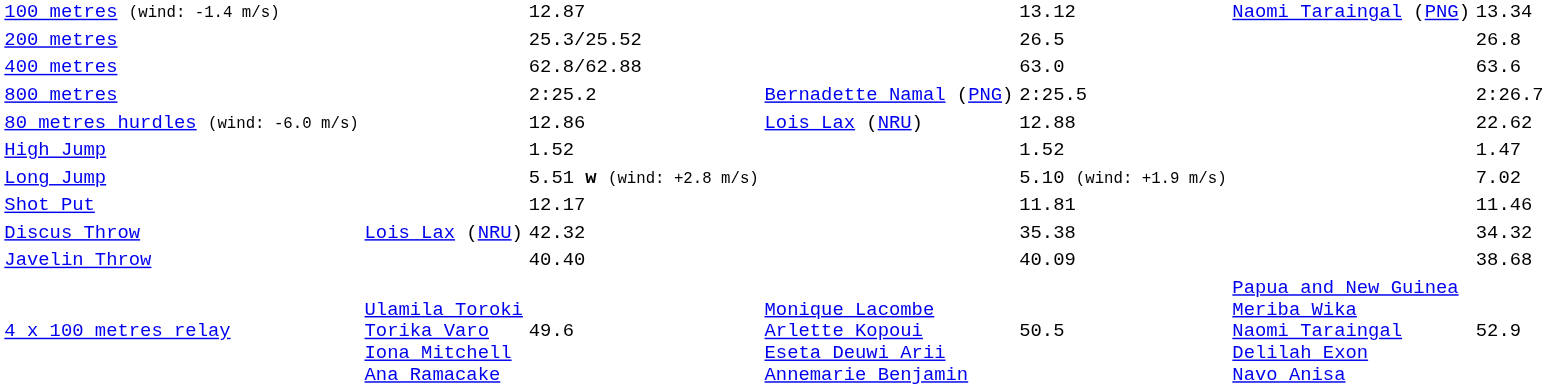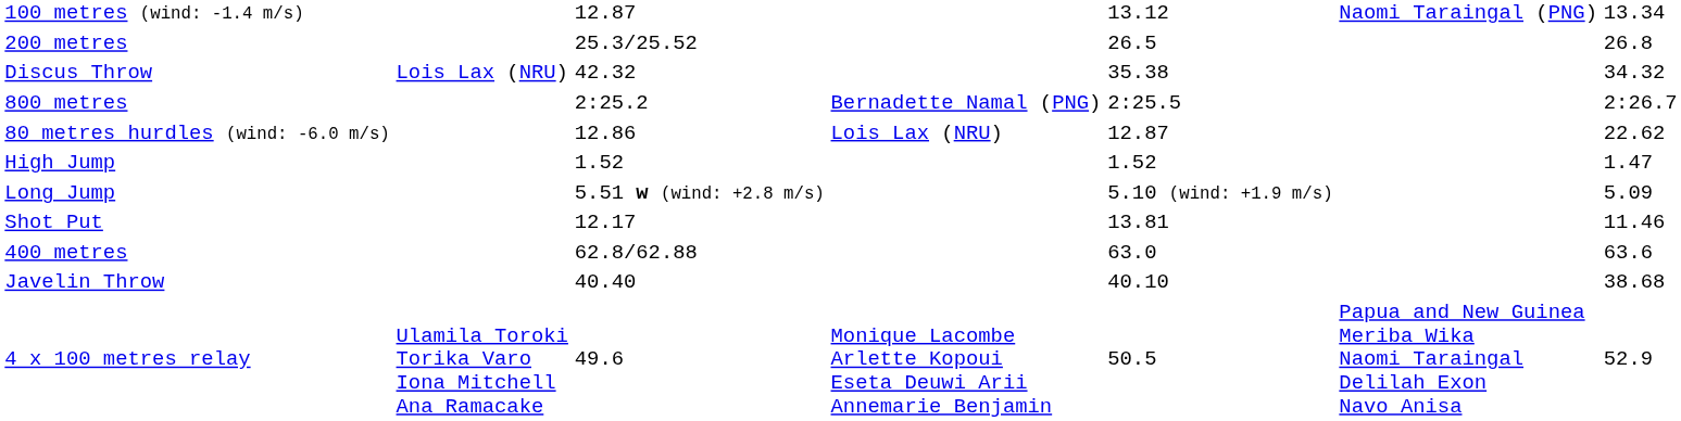rows swapped: 400 metres <-> Discus Throw
80 metres hurdles (wind: -6.0 m/s) | column 5: 12.88 -> 12.87
Long Jump | column 7: 7.02 -> 5.09
Shot Put | column 5: 11.81 -> 13.81
Javelin Throw | column 5: 40.09 -> 40.10
